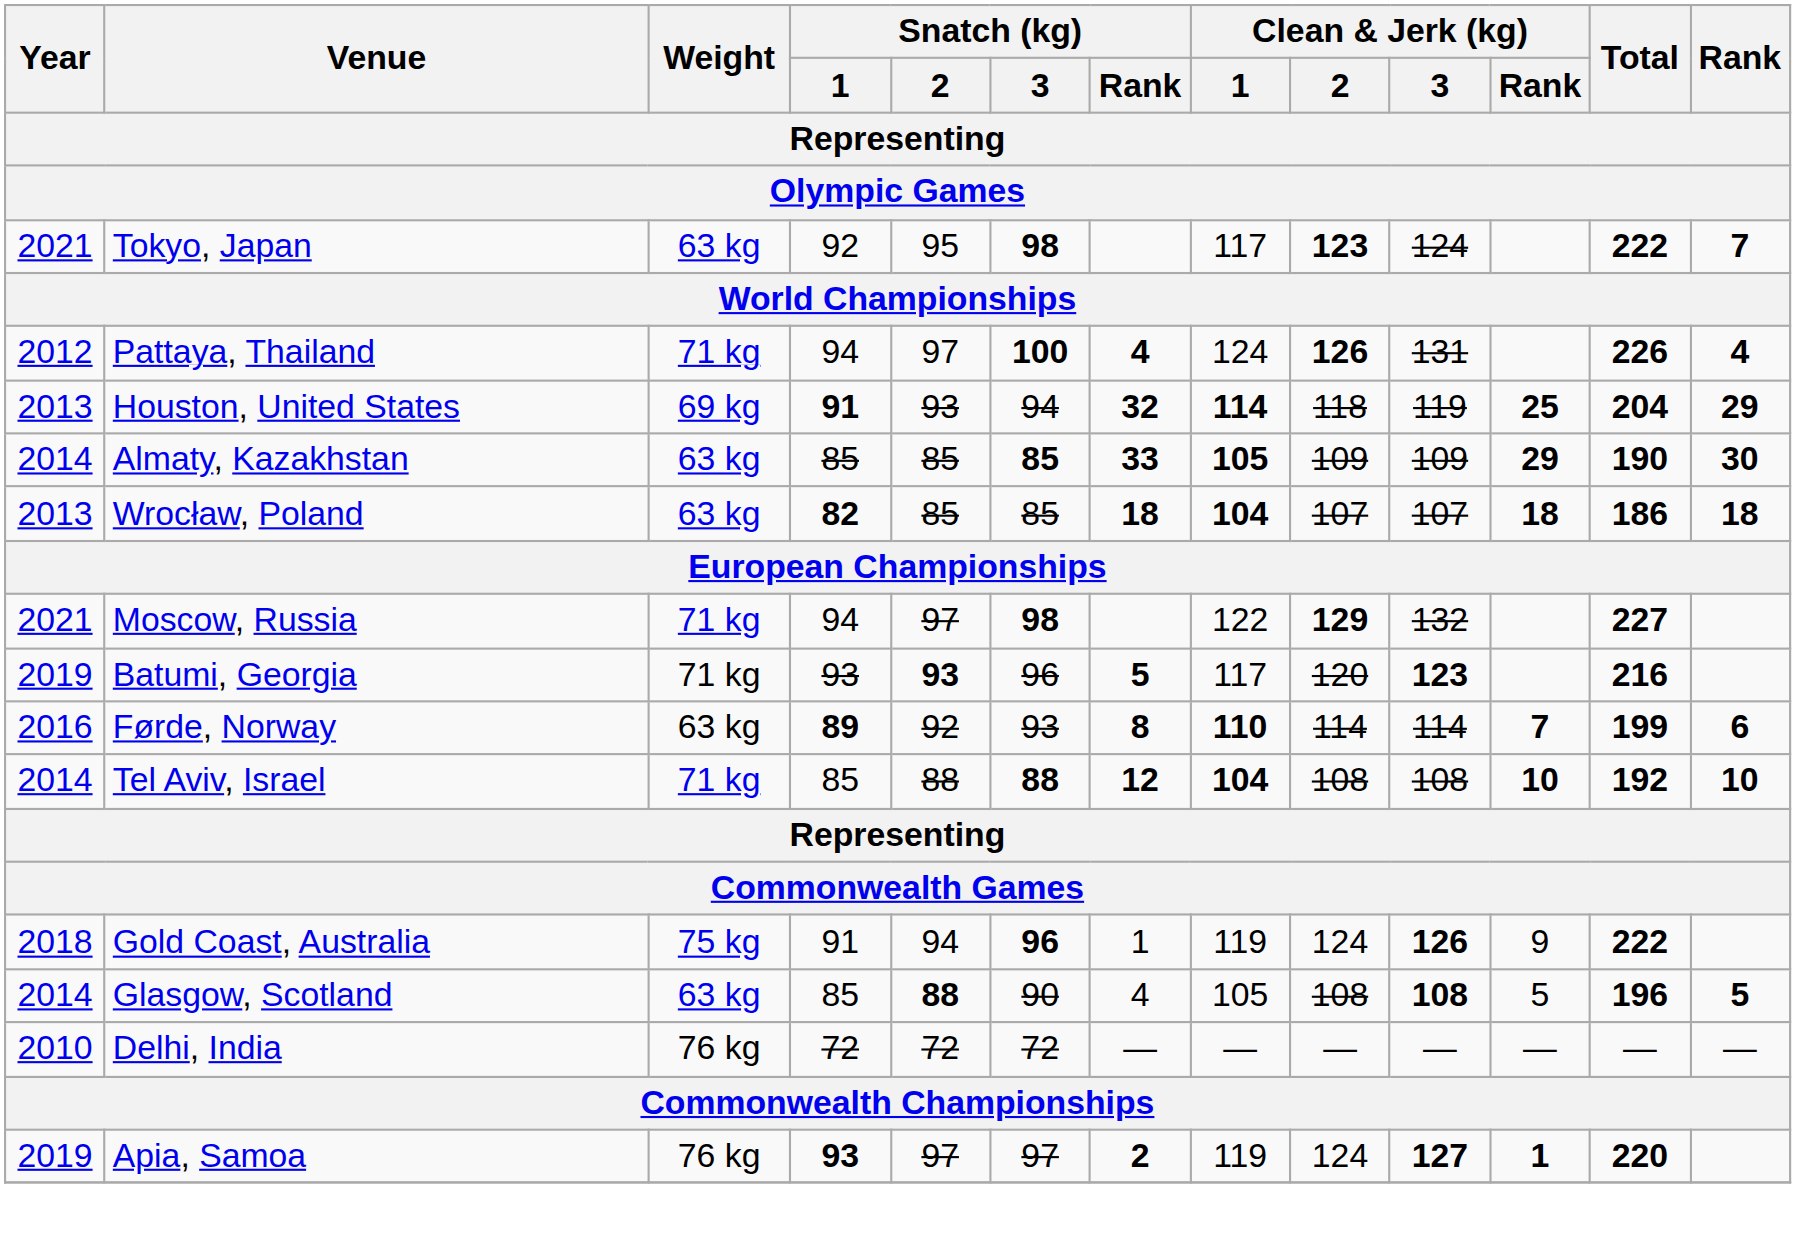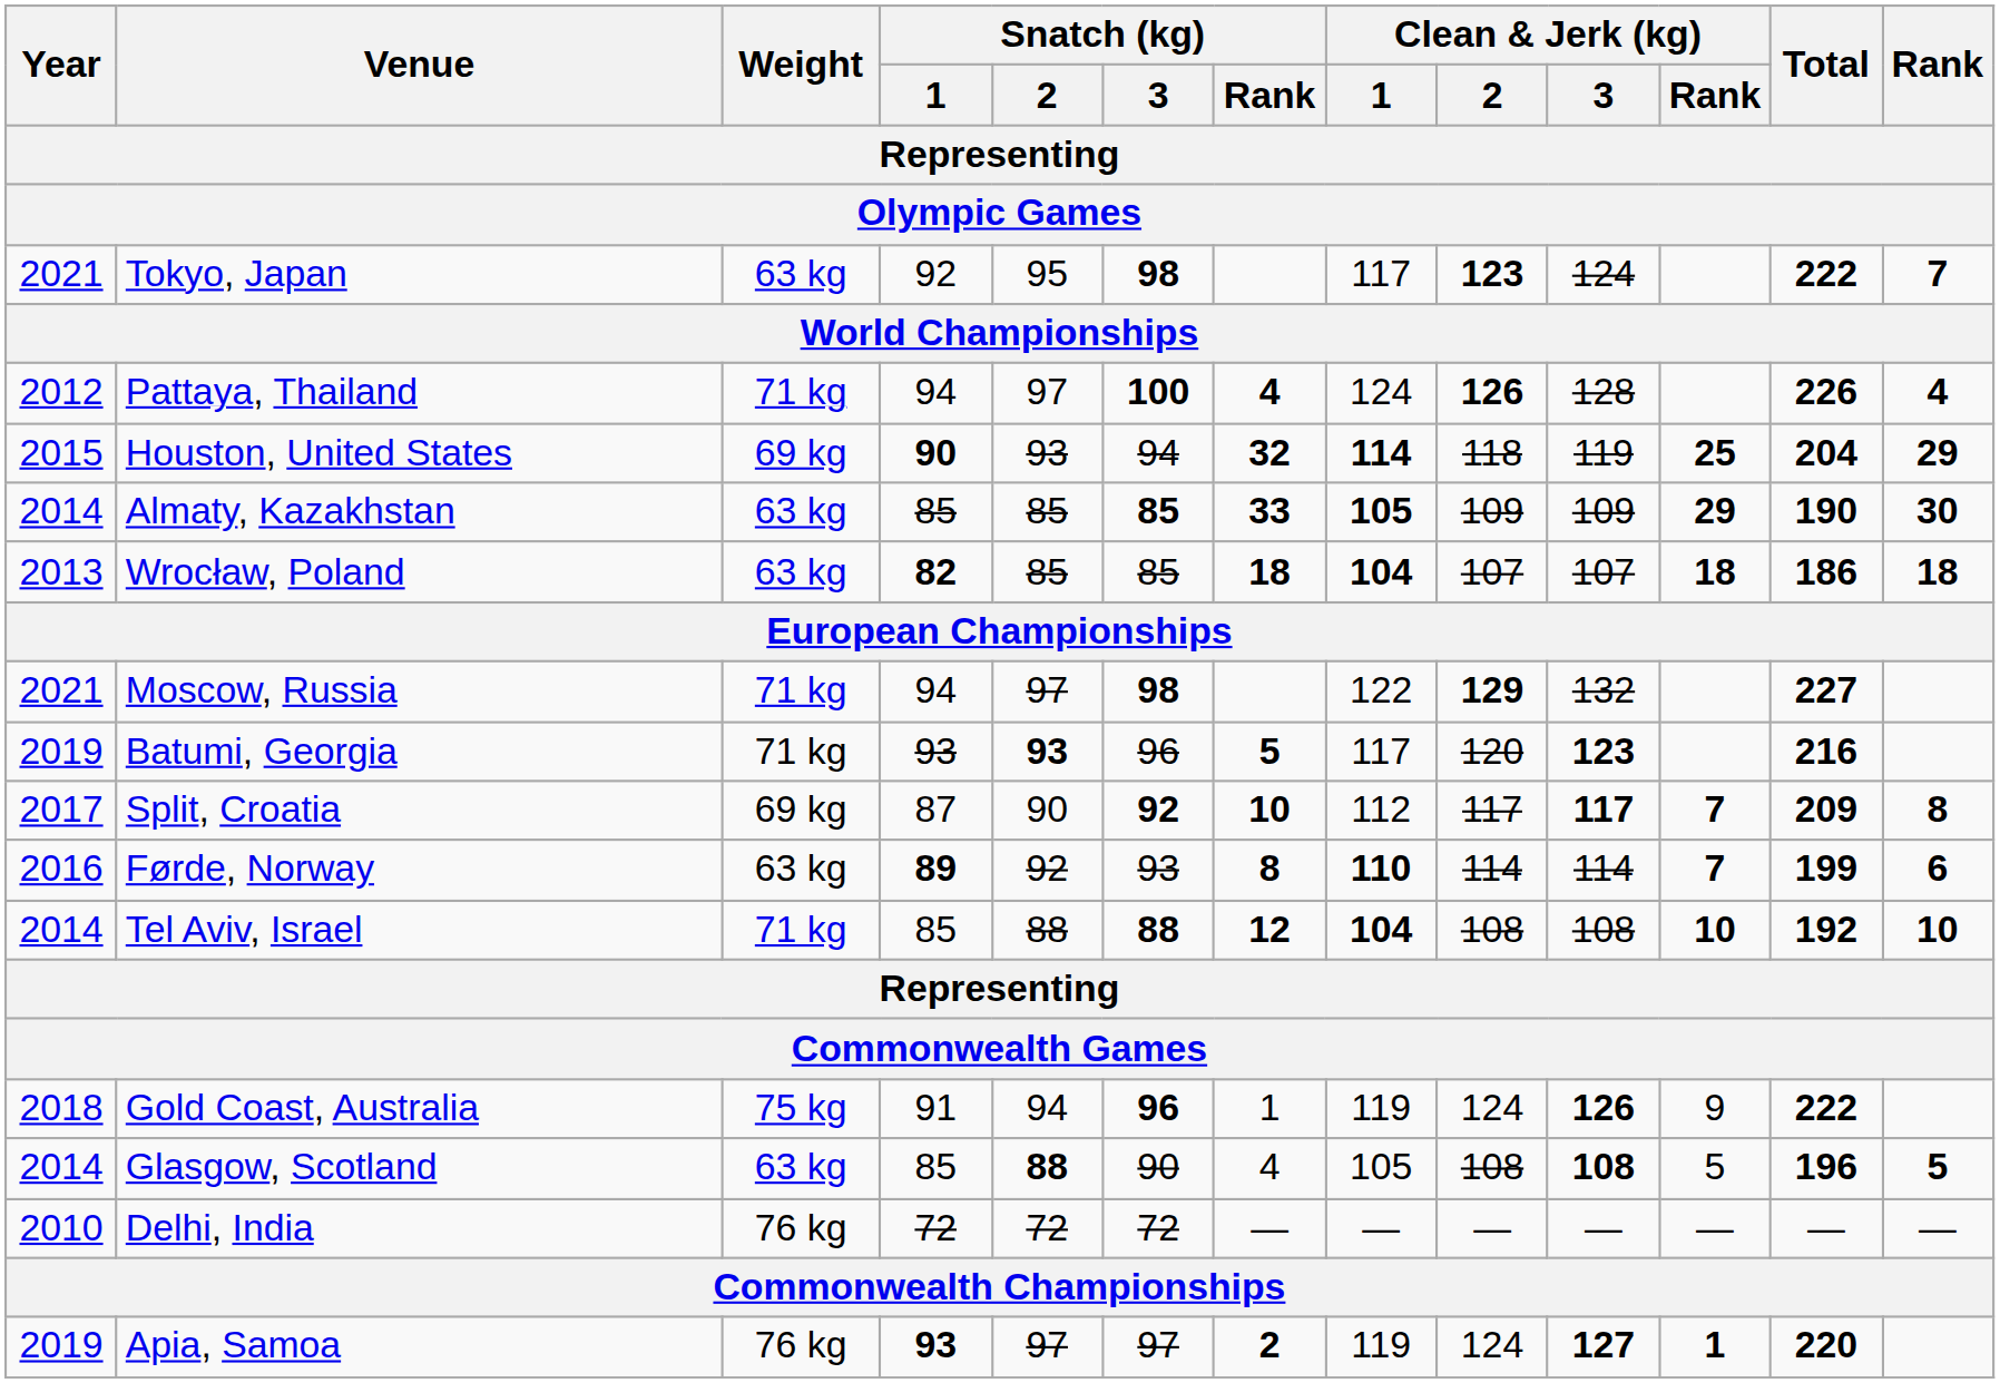Pattaya, Thailand | Clean & Jerk (kg) / 3: 131 -> 128
Houston, United States | Year: 2013 -> 2015
Houston, United States | Snatch (kg) / 1: 91 -> 90
+ row: 2017 | Split, Croatia | 69 kg | 87 | 90 | 92 | 10 | 112 | 117 | 117 | 7 | 209 | 8
